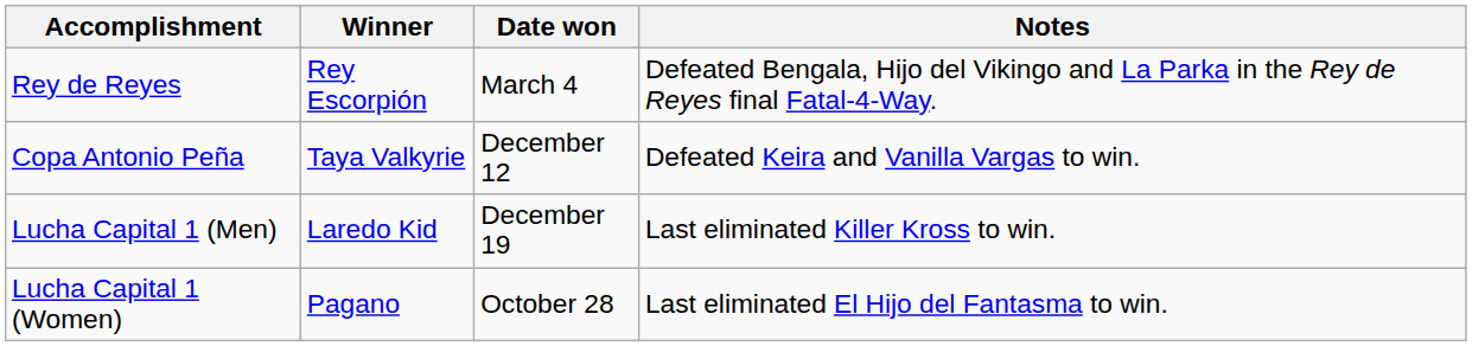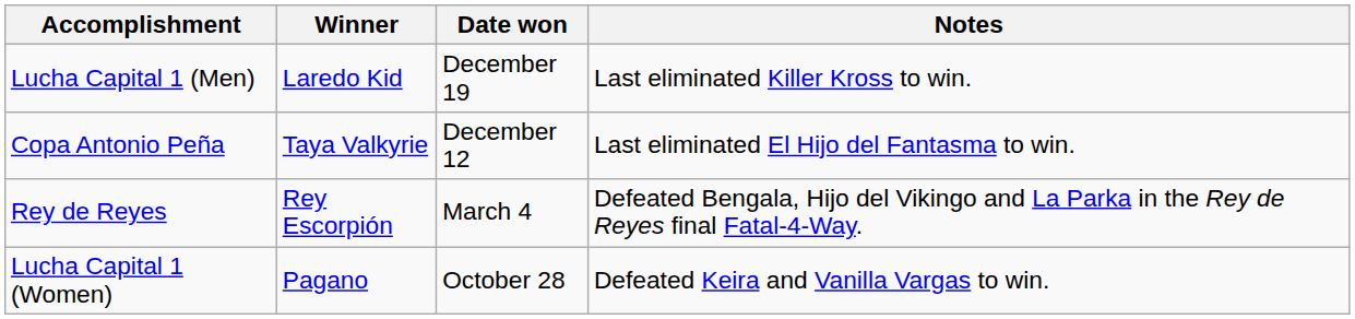rows swapped: Rey de Reyes <-> Lucha Capital 1 (Men)
Copa Antonio Peña | Notes: Defeated Keira and Vanilla Vargas to win. -> Last eliminated El Hijo del Fantasma to win.
Lucha Capital 1 (Women) | Notes: Last eliminated El Hijo del Fantasma to win. -> Defeated Keira and Vanilla Vargas to win.
